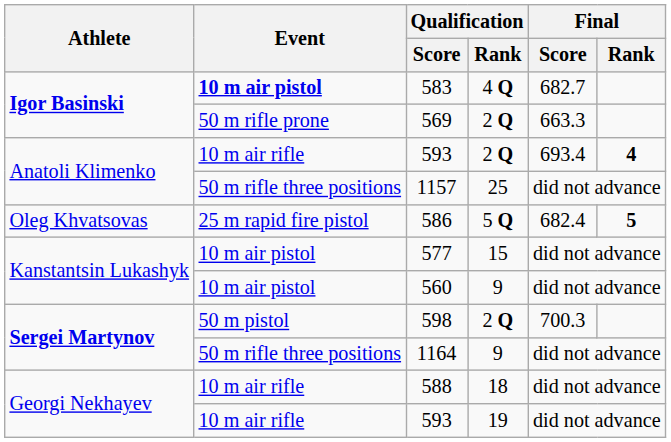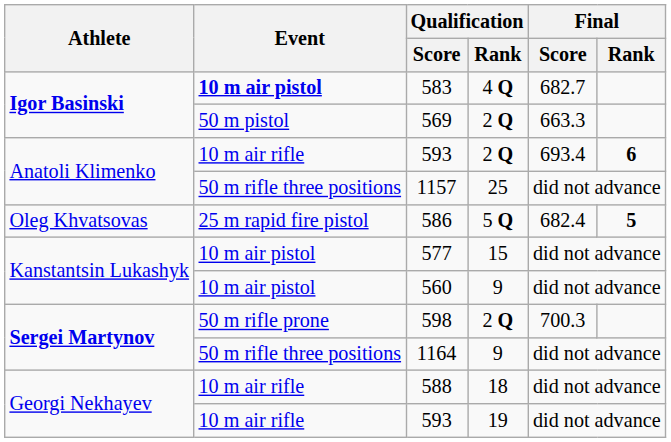569 | Event: 50 m rifle prone -> 50 m pistol
593 / 2 Q | Final / Rank: 4 -> 6
598 | Event: 50 m pistol -> 50 m rifle prone
